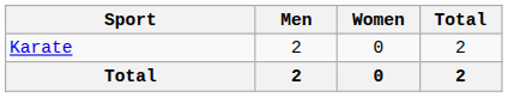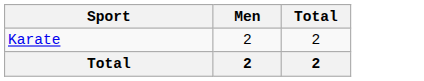- column: Women | 0 | 0
